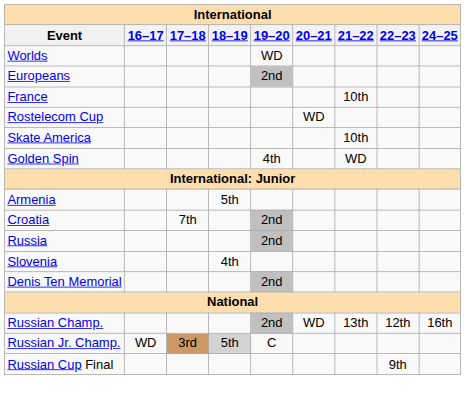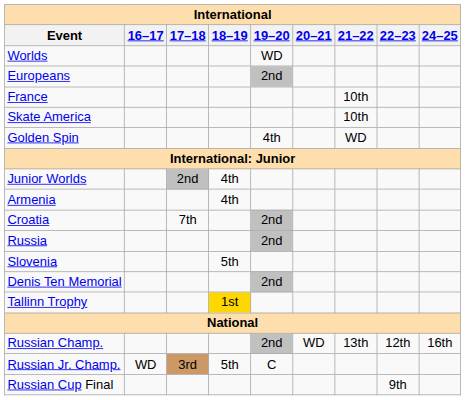- row: Rostelecom Cup | WD
+ row: Junior Worlds | 2nd | 4th
Armenia | 18–19: 5th -> 4th
Slovenia | 18–19: 4th -> 5th
+ row: Tallinn Trophy | 1st
Russian Jr. Champ. | 18–19: lightgrey background -> no background
